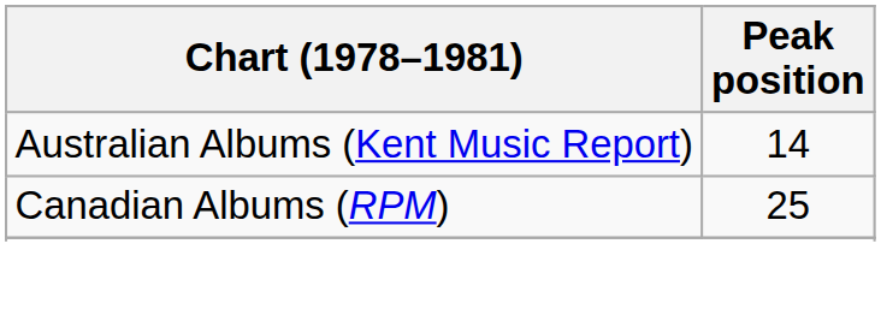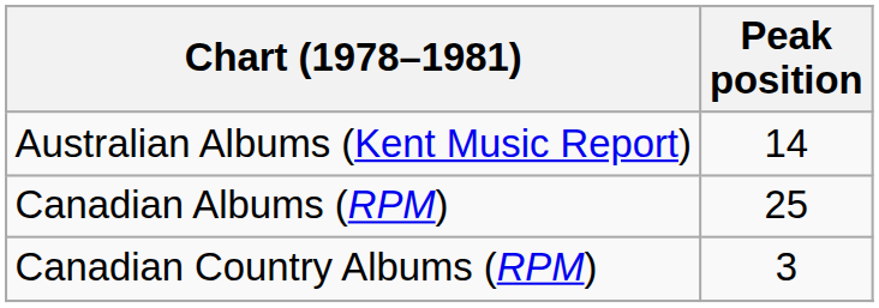+ row: Canadian Country Albums (RPM) | 3
